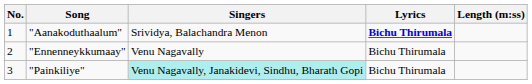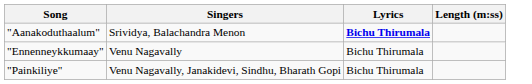- column: No. | 1 | 2 | 3
"Painkiliye" | Singers: paleturquoise background -> no background
